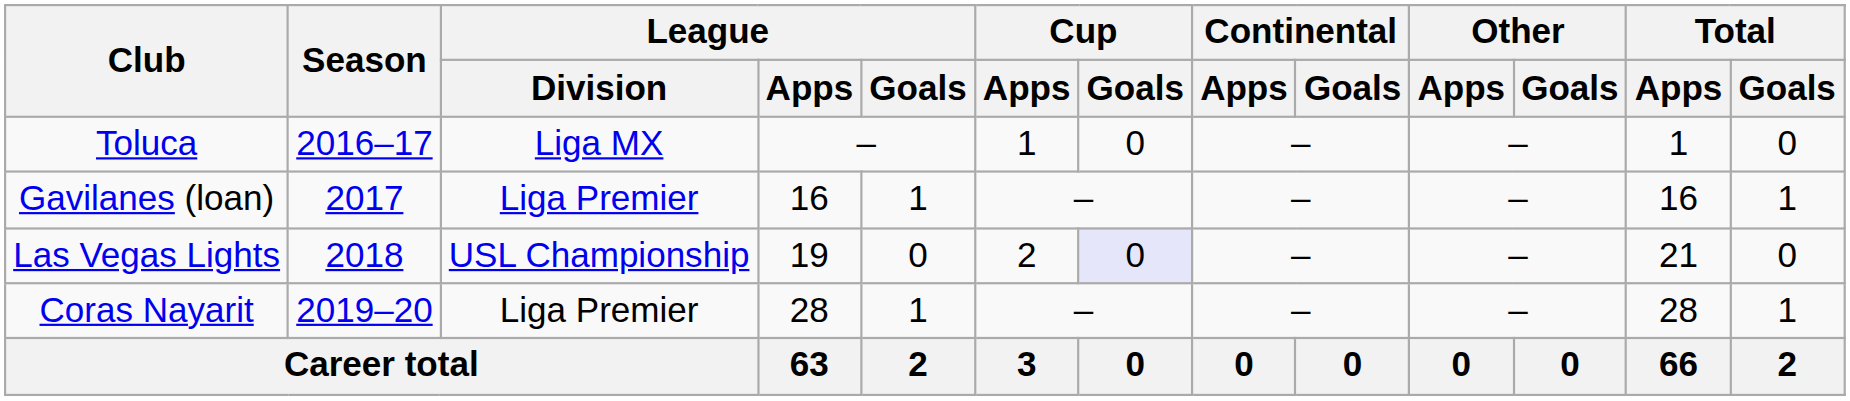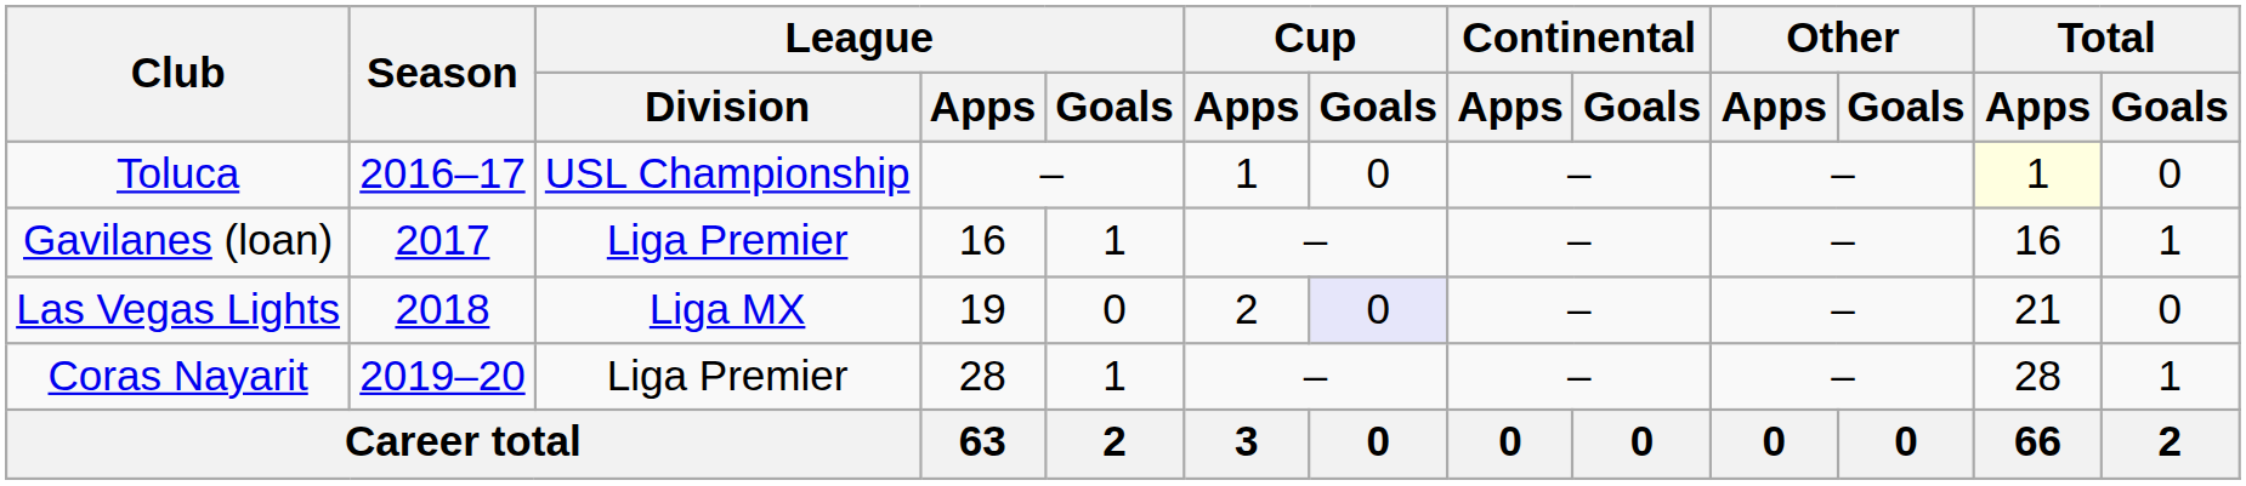Toluca | League / Division: Liga MX -> USL Championship
Toluca | Total / Apps: no background -> lightyellow background
Las Vegas Lights | League / Division: USL Championship -> Liga MX
